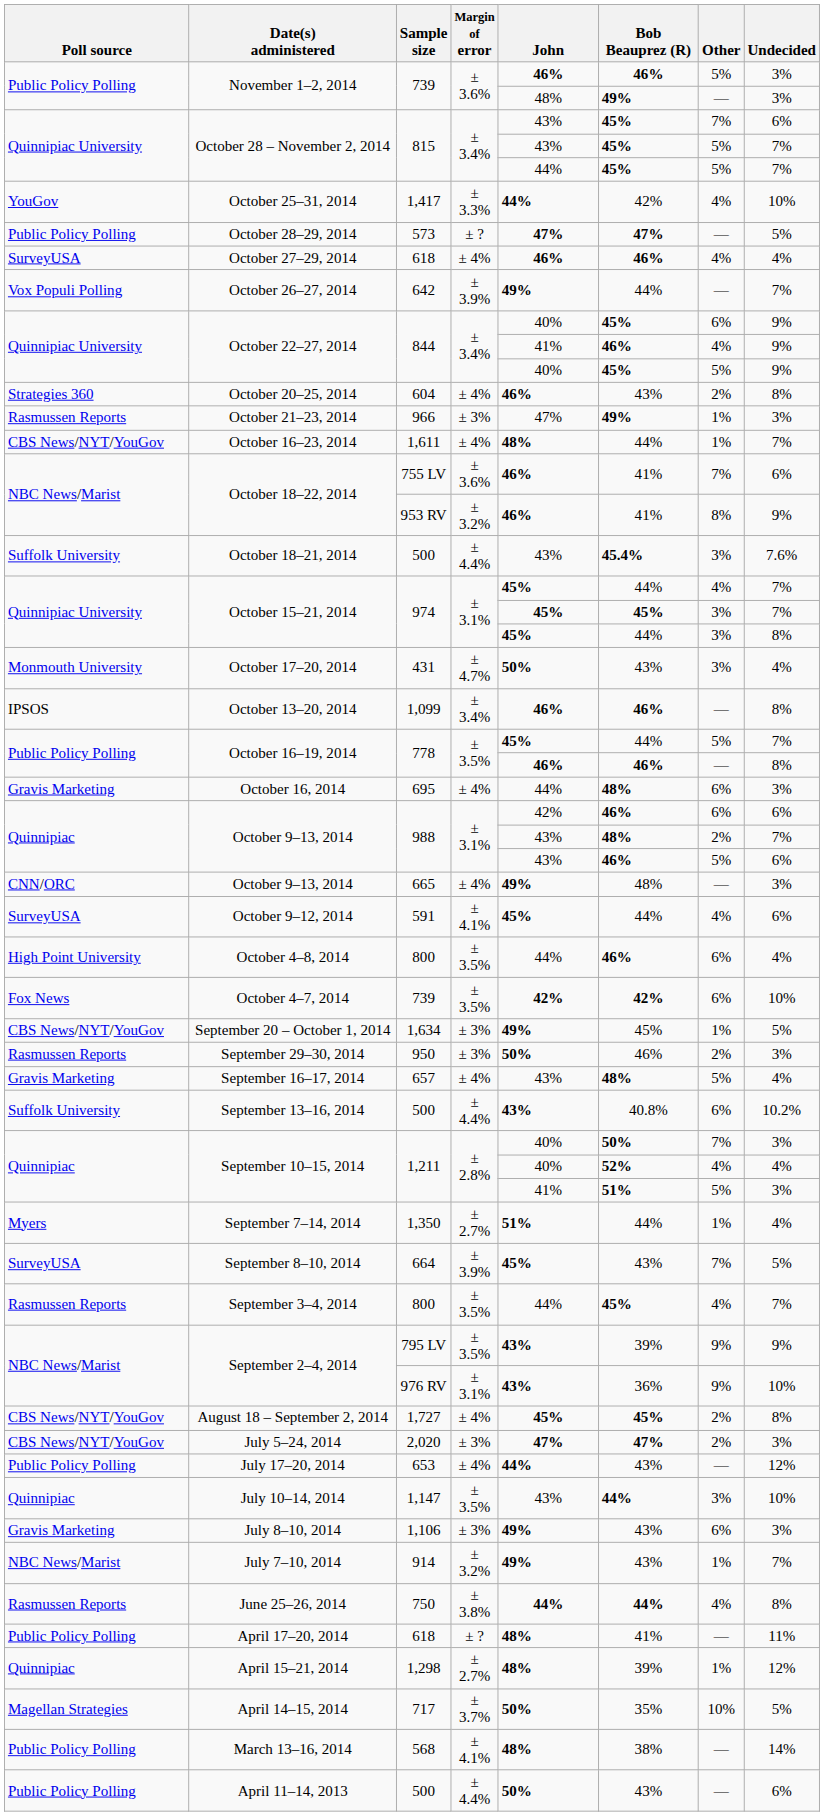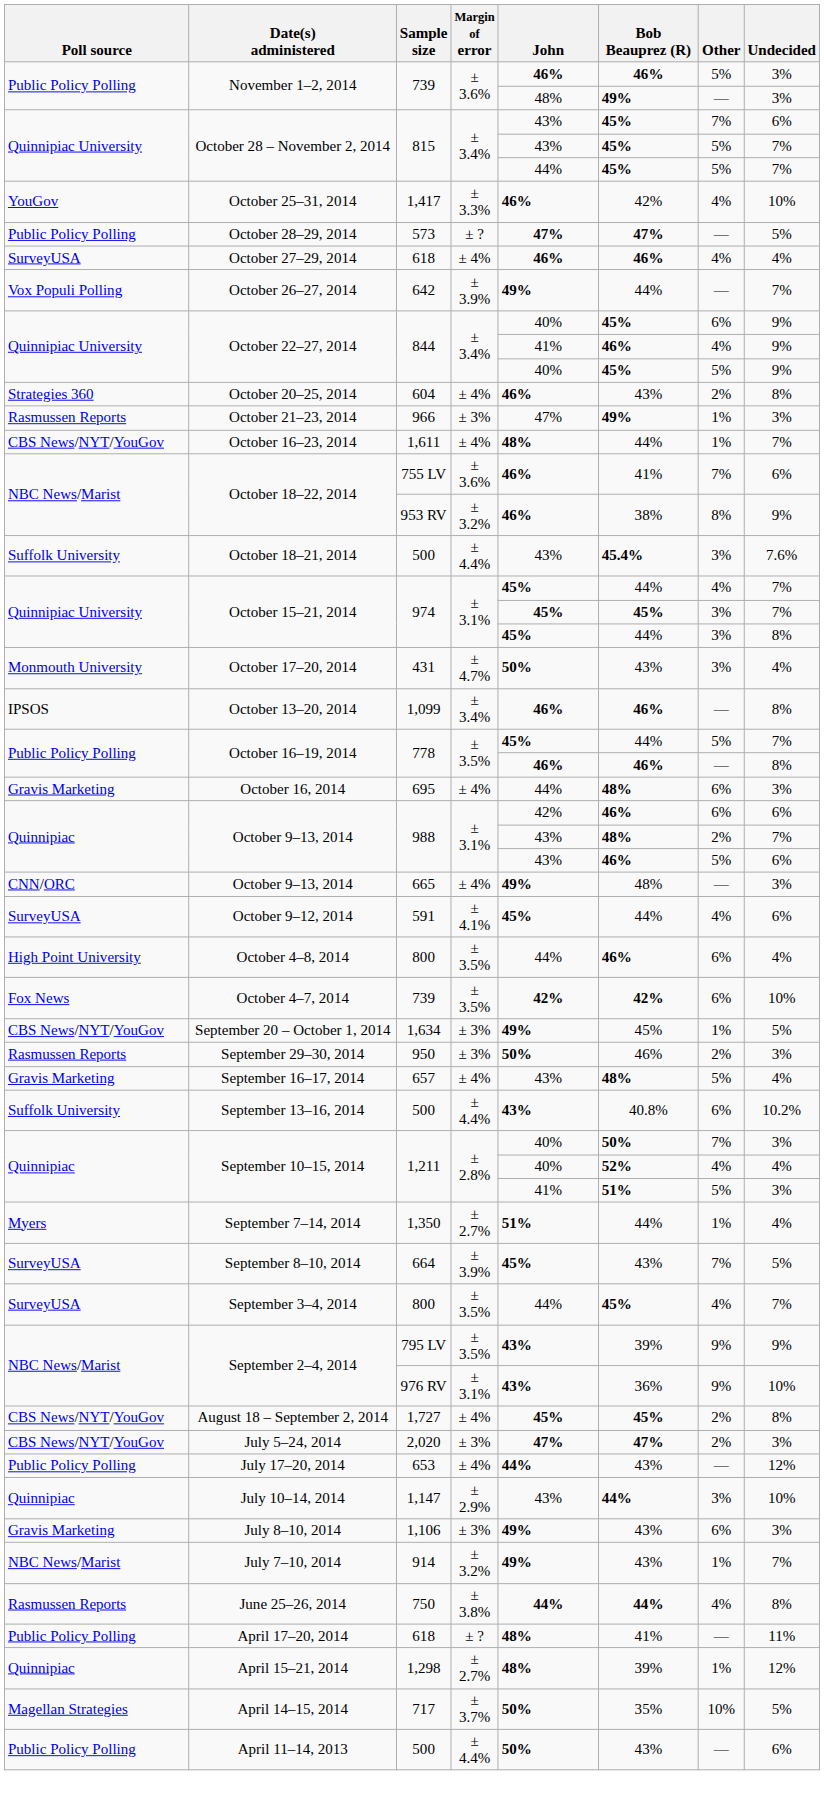October 25–31, 2014 | John: 44% -> 46%
October 18–22, 2014 / 953 RV | Bob Beauprez (R): 41% -> 38%
September 3–4, 2014 | Poll source: Rasmussen Reports -> SurveyUSA
July 10–14, 2014 | Margin of error: ± 3.5% -> ± 2.9%
- row: Public Policy Polling | March 13–16, 2014 | 568 | ± 4.1% | 48% | 38% | — | 14%
